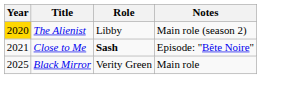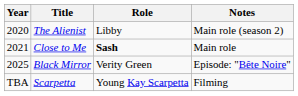The Alienist | Year: gold background -> no background
Close to Me | Notes: Episode: "Bête Noire" -> Main role
Black Mirror | Notes: Main role -> Episode: "Bête Noire"
+ row: TBA | Scarpetta | Young Kay Scarpetta | Filming
